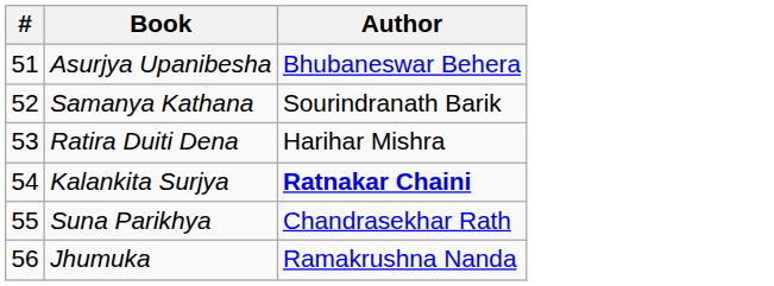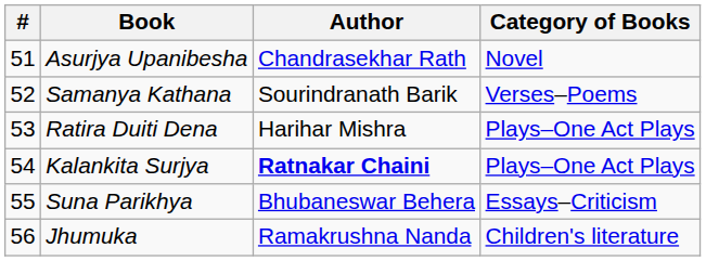+ column: Category of Books | Novel | Verses–Poems | Plays–One Act Plays | Plays–One Act Plays | Essays–Criticism | Children's literature
Asurjya Upanibesha | Author: Bhubaneswar Behera -> Chandrasekhar Rath
Suna Parikhya | Author: Chandrasekhar Rath -> Bhubaneswar Behera
